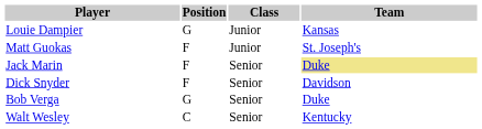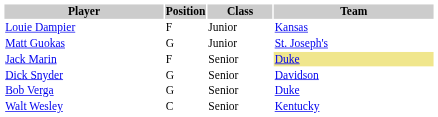Louie Dampier | Position: G -> F
Matt Guokas | Position: F -> G
Dick Snyder | Position: F -> G
